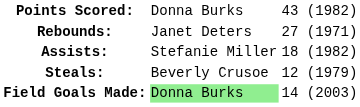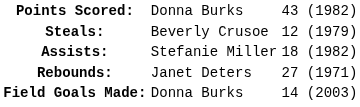rows swapped: Rebounds: <-> Steals:
Field Goals Made: | column 2: lightgreen background -> no background
